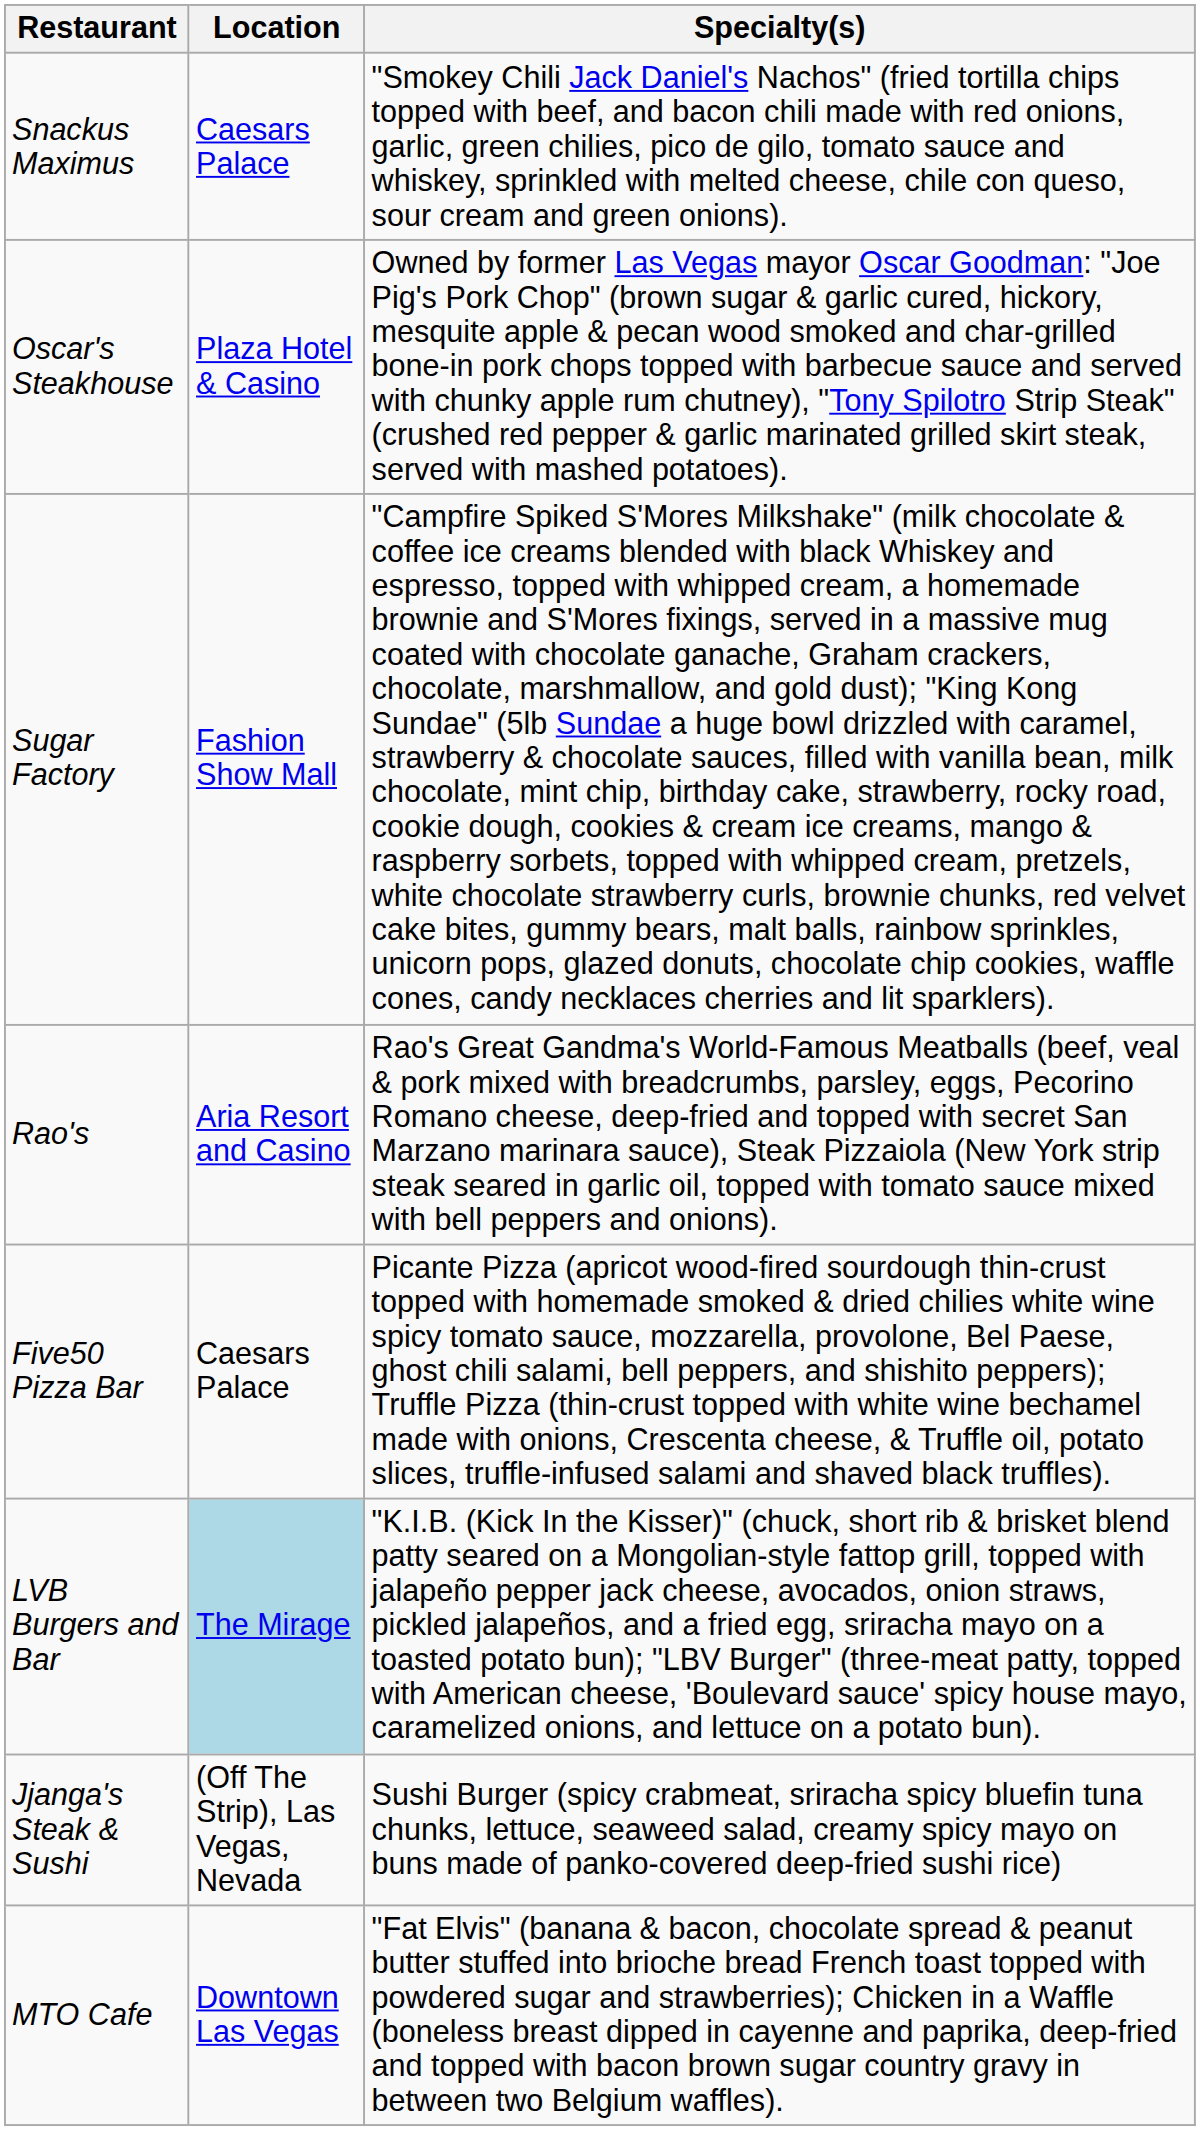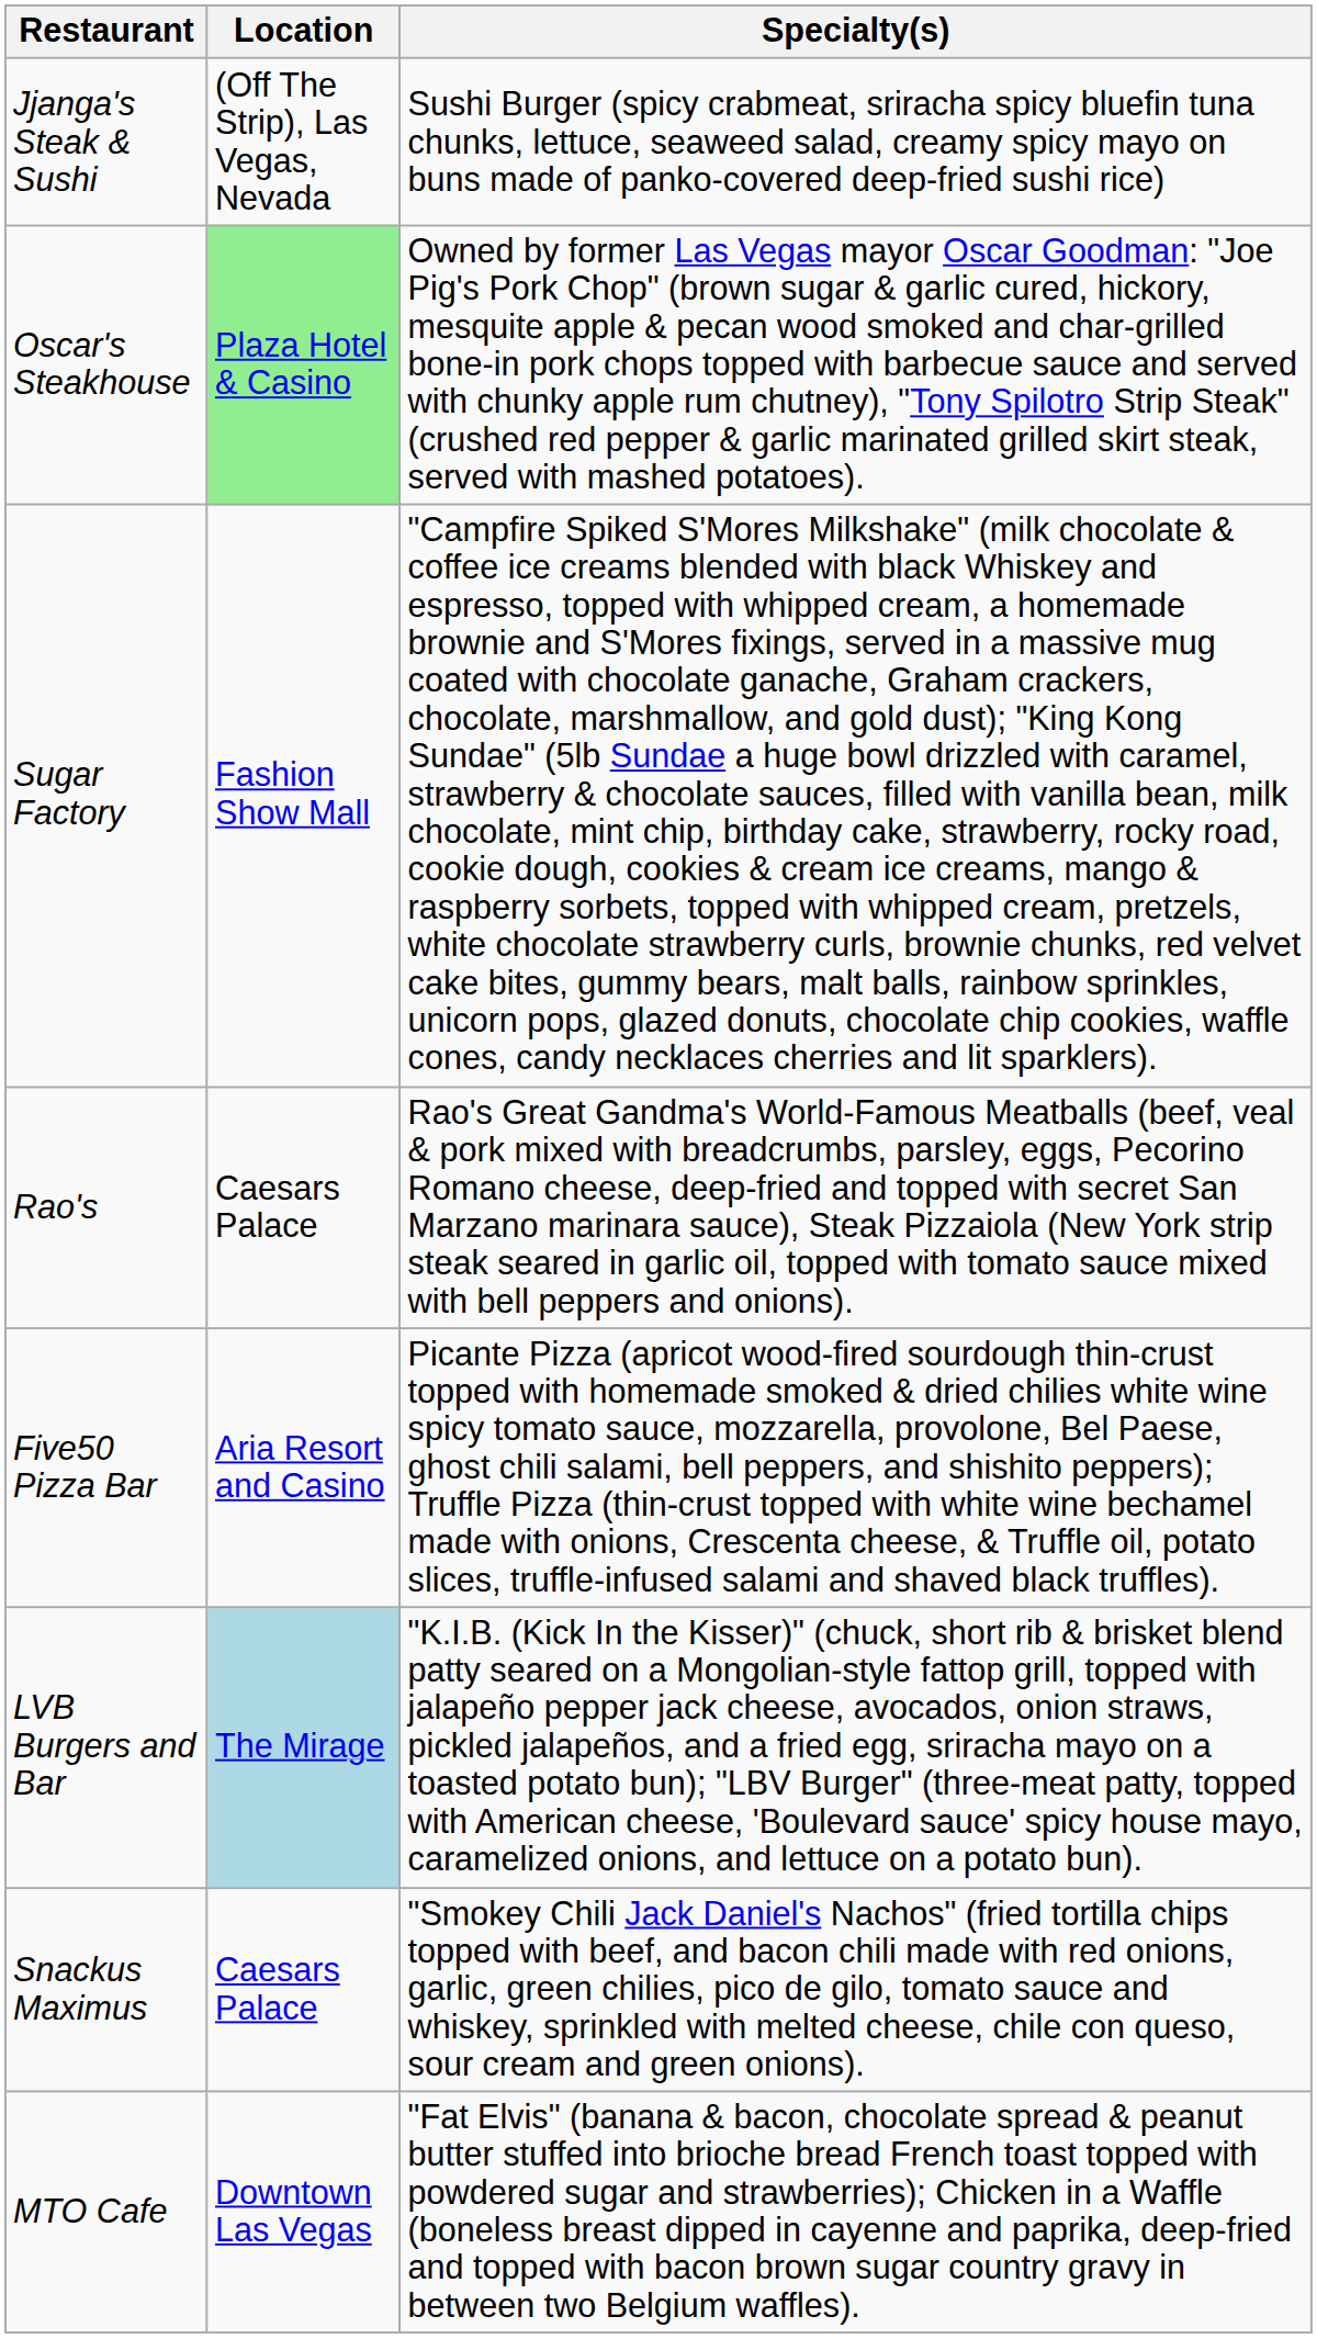rows swapped: Snackus Maximus <-> Jjanga's Steak & Sushi
Oscar's Steakhouse | Location: no background -> lightgreen background
Rao's | Location: Aria Resort and Casino -> Caesars Palace
Five50 Pizza Bar | Location: Caesars Palace -> Aria Resort and Casino
